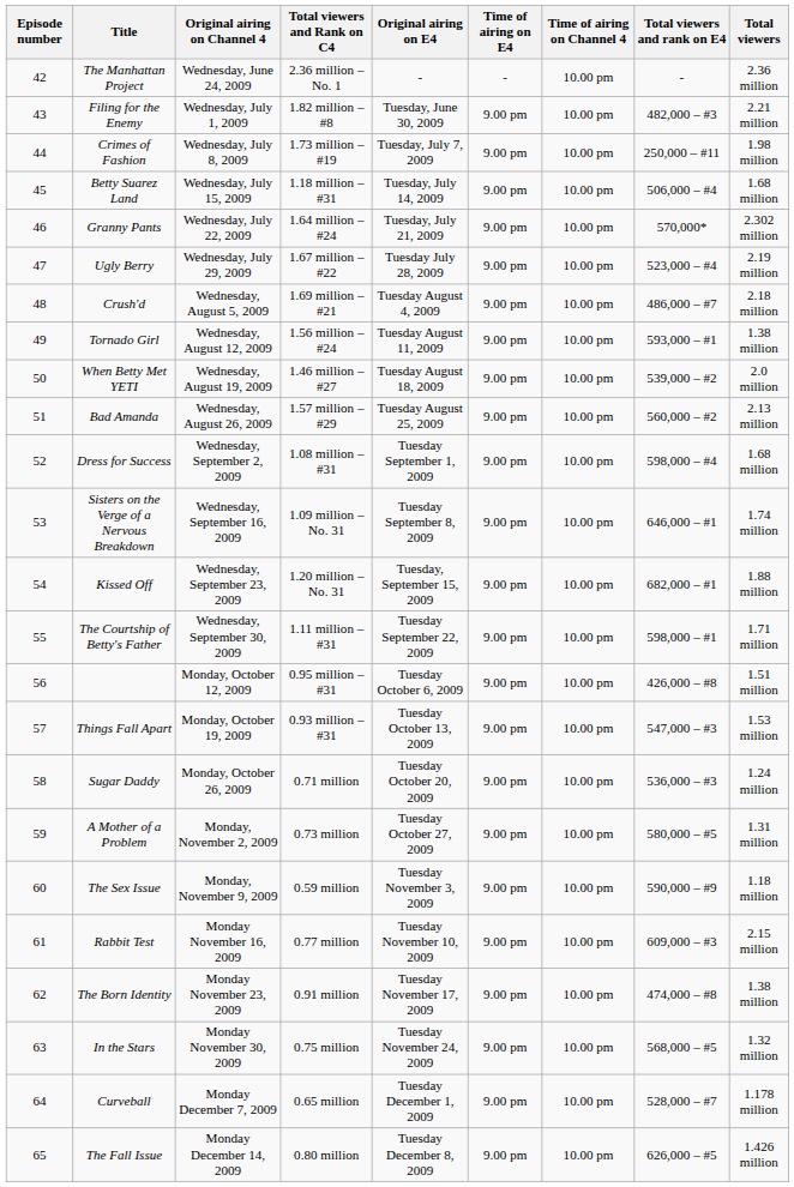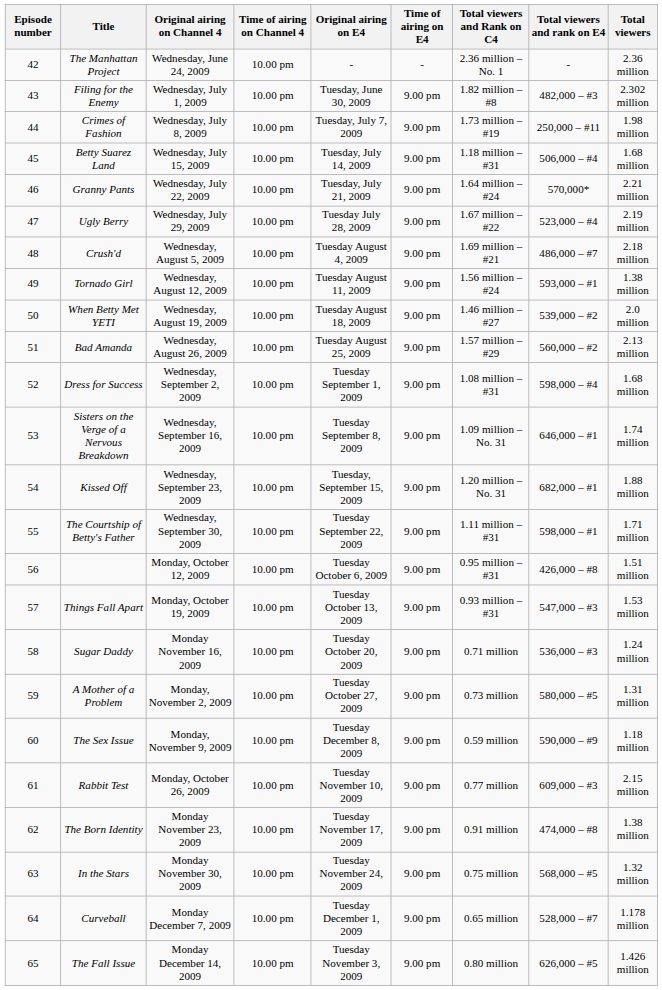columns swapped: Time of airing on Channel 4 <-> Total viewers and Rank on C4
Filing for the Enemy | Total viewers: 2.21 million -> 2.302 million
Granny Pants | Total viewers: 2.302 million -> 2.21 million
Sugar Daddy | Original airing on Channel 4: Monday, October 26, 2009 -> Monday November 16, 2009
The Sex Issue | Original airing on E4: Tuesday November 3, 2009 -> Tuesday December 8, 2009
Rabbit Test | Original airing on Channel 4: Monday November 16, 2009 -> Monday, October 26, 2009
The Fall Issue | Original airing on E4: Tuesday December 8, 2009 -> Tuesday November 3, 2009
